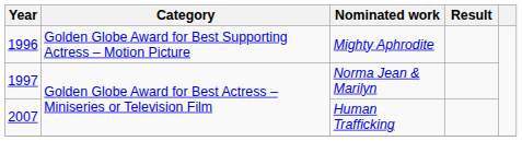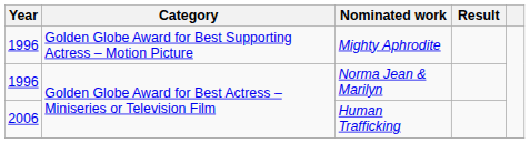Norma Jean & Marilyn | Year: 1997 -> 1996
Human Trafficking | Year: 2007 -> 2006
